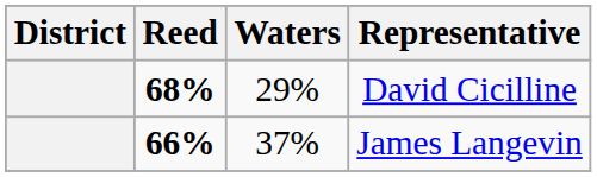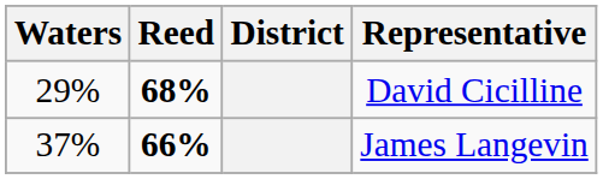columns swapped: District <-> Waters
